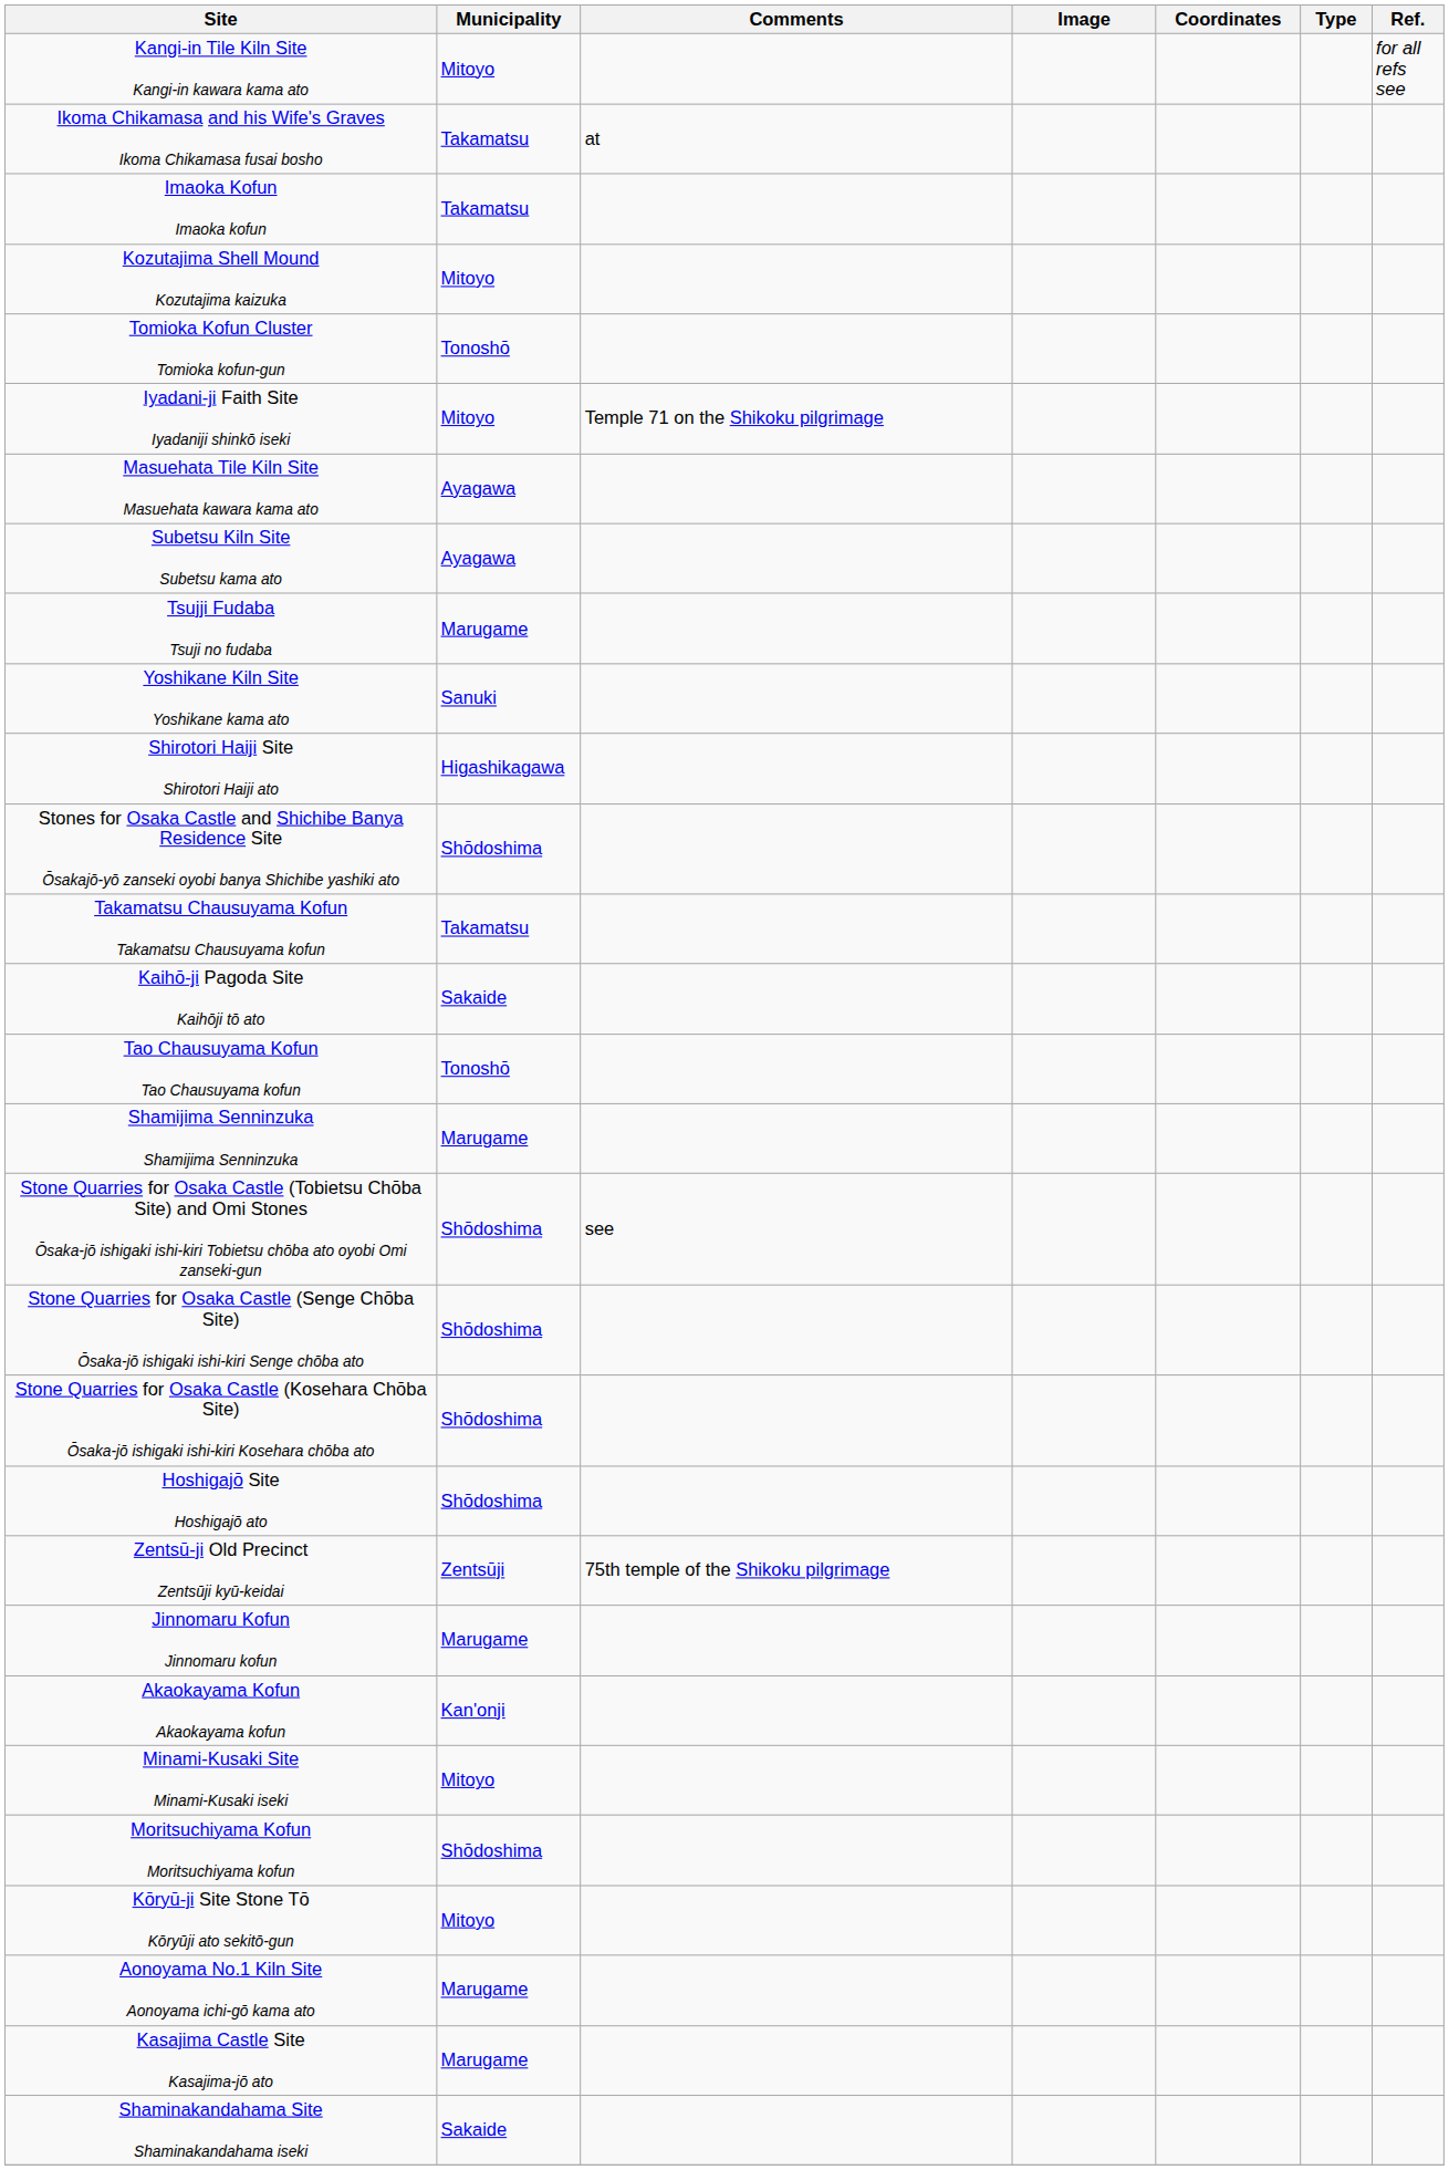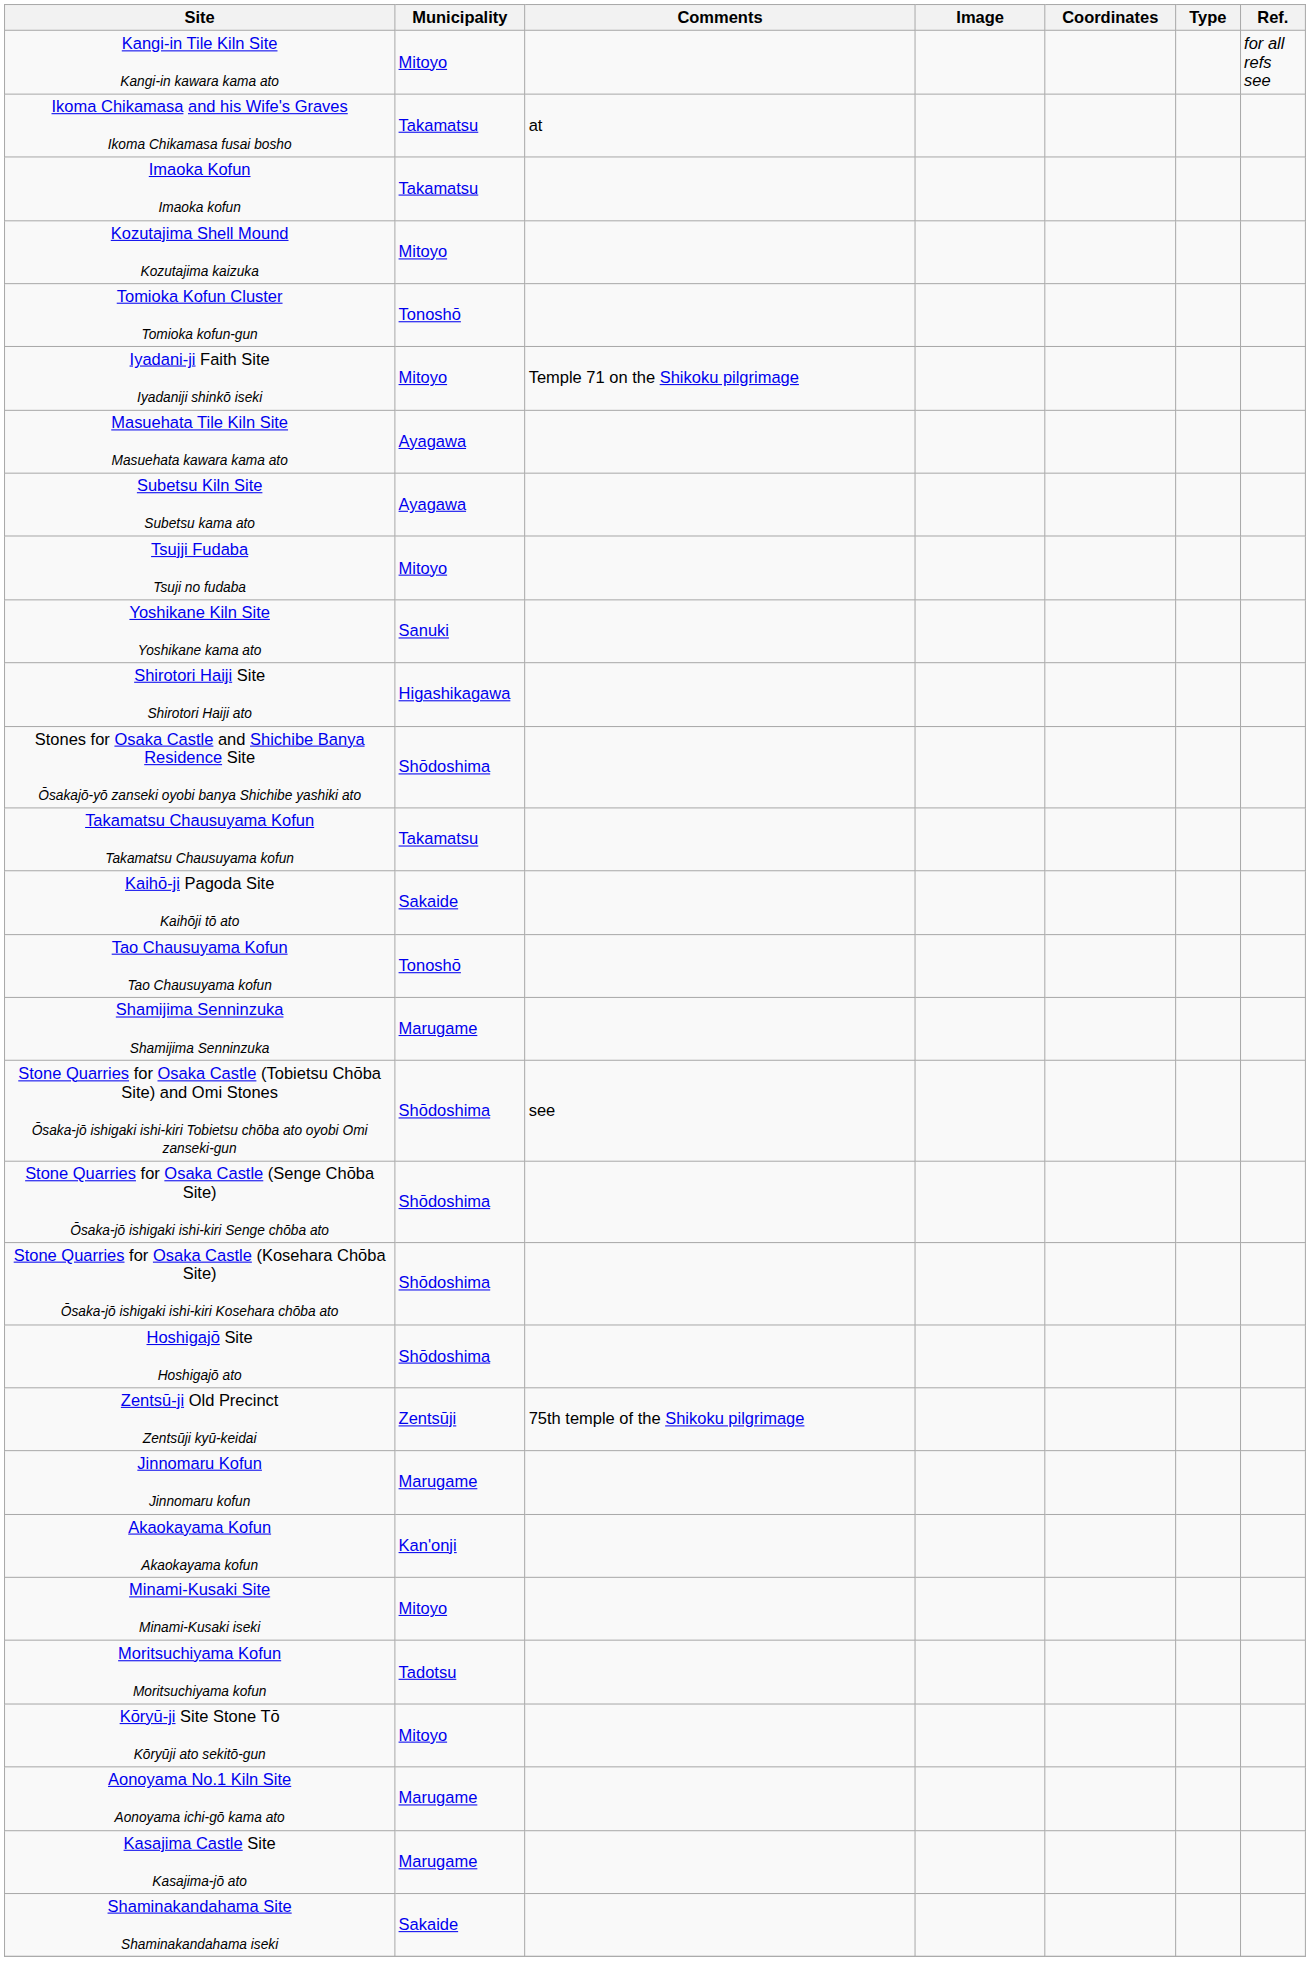Tsujji Fudaba Tsuji no fudaba | Municipality: Marugame -> Mitoyo
Moritsuchiyama Kofun Moritsuchiyama kofun | Municipality: Shōdoshima -> Tadotsu
